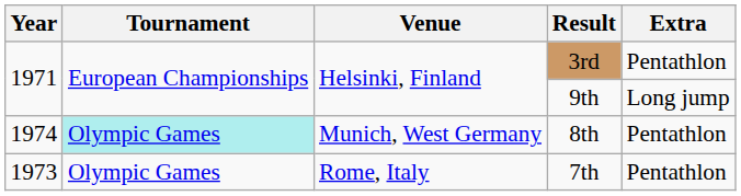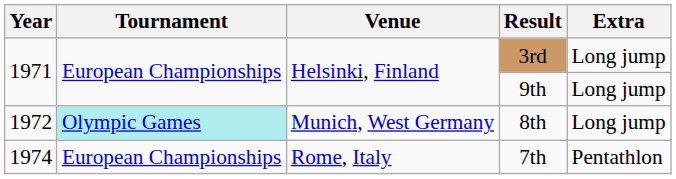3rd | Extra: Pentathlon -> Long jump
8th | Year: 1974 -> 1972
8th | Extra: Pentathlon -> Long jump
7th | Year: 1973 -> 1974
7th | Tournament: Olympic Games -> European Championships
